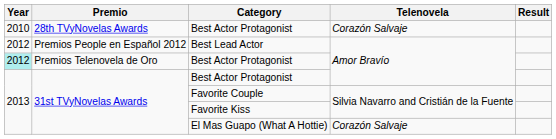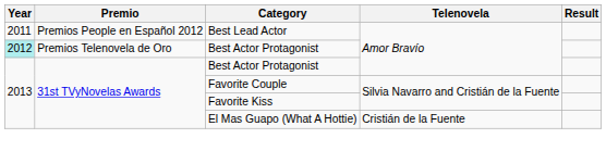- row: 2010 | 28th TVyNovelas Awards | Best Actor Protagonist | Corazón Salvaje
Best Lead Actor | Year: 2012 -> 2011
El Mas Guapo (What A Hottie) | Telenovela: Corazón Salvaje -> Cristián de la Fuente
